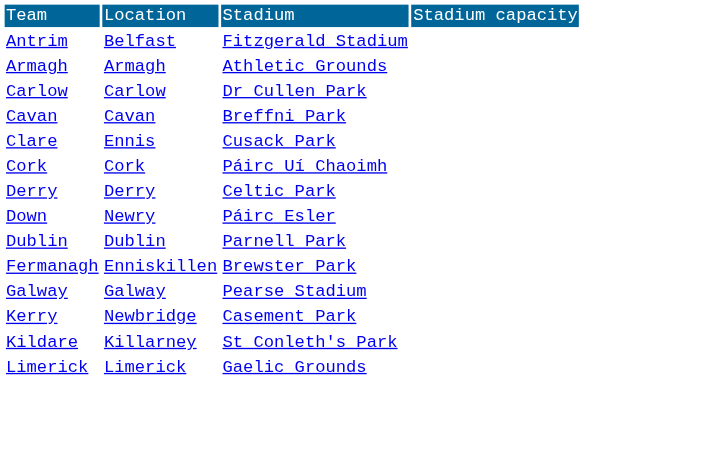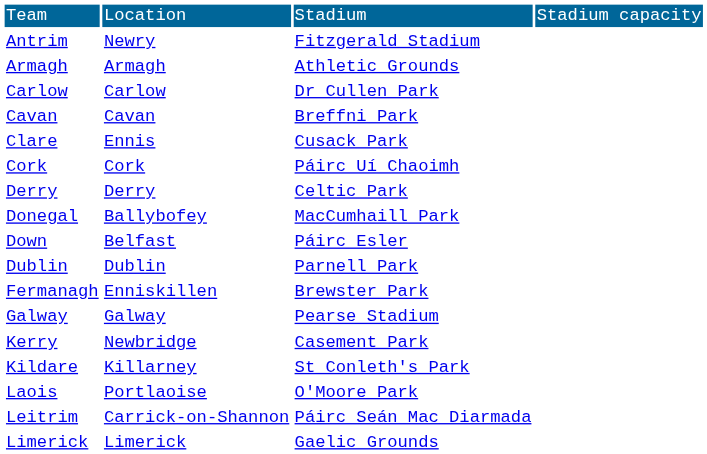Antrim | column 2: Belfast -> Newry
+ row: Donegal | Ballybofey | MacCumhaill Park
Down | column 2: Newry -> Belfast
+ row: Laois | Portlaoise | O'Moore Park
+ row: Leitrim | Carrick-on-Shannon | Páirc Seán Mac Diarmada
